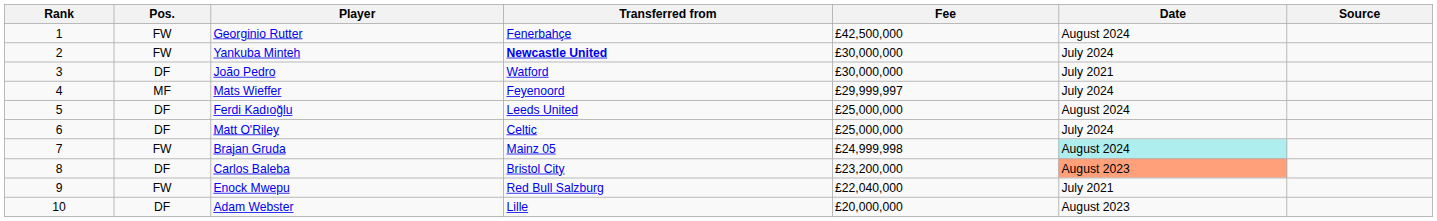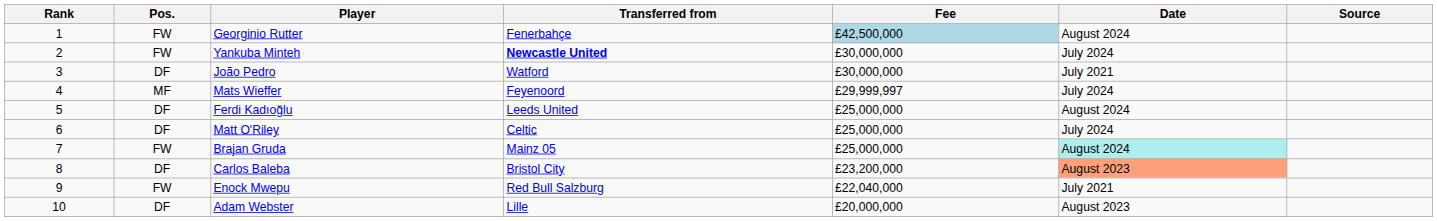Georginio Rutter | Fee: no background -> lightblue background
Brajan Gruda | Fee: £24,999,998 -> £25,000,000
